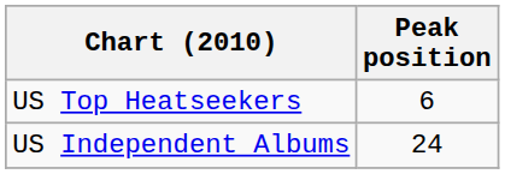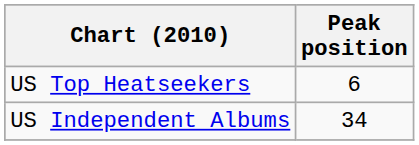US Independent Albums | Peak position: 24 -> 34
